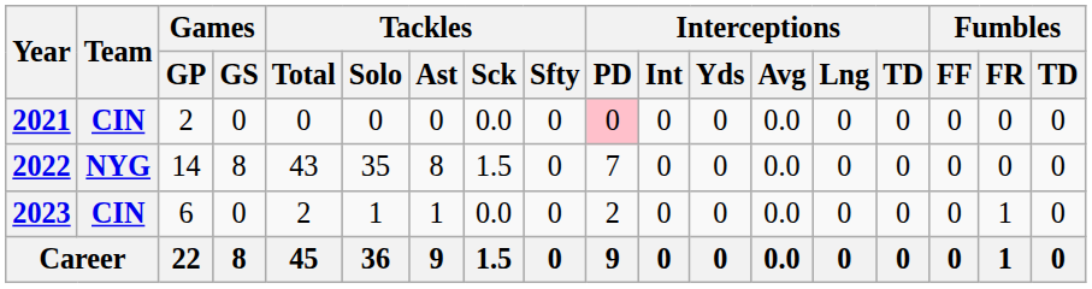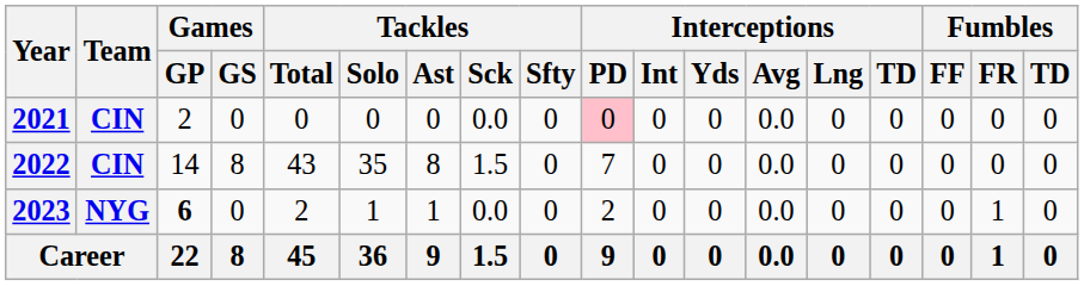2022 | Team: NYG -> CIN
2023 | Team: CIN -> NYG
2023 | Games / GP: normal -> bold
